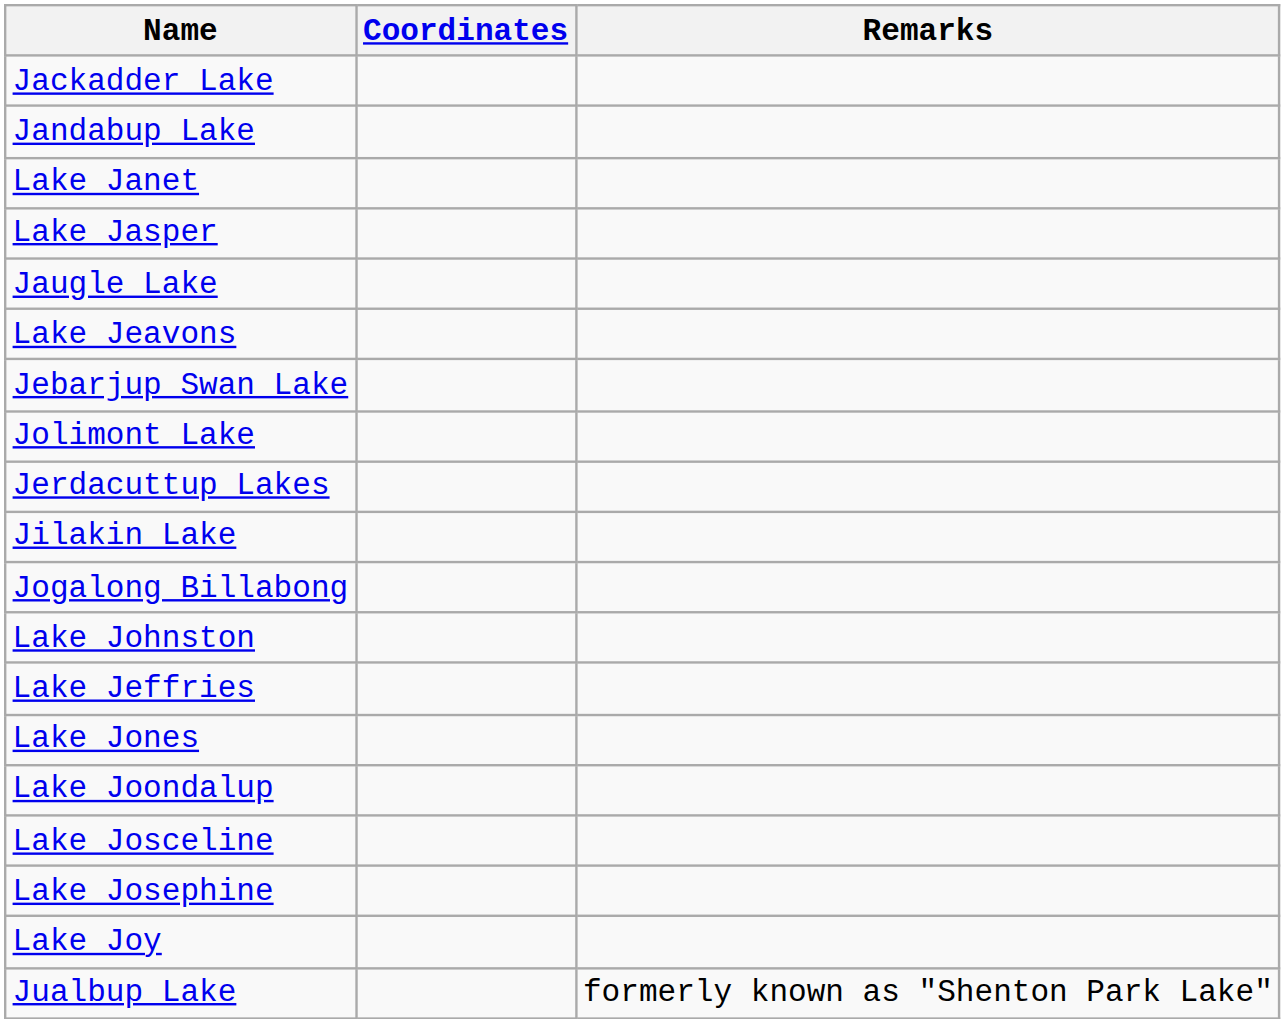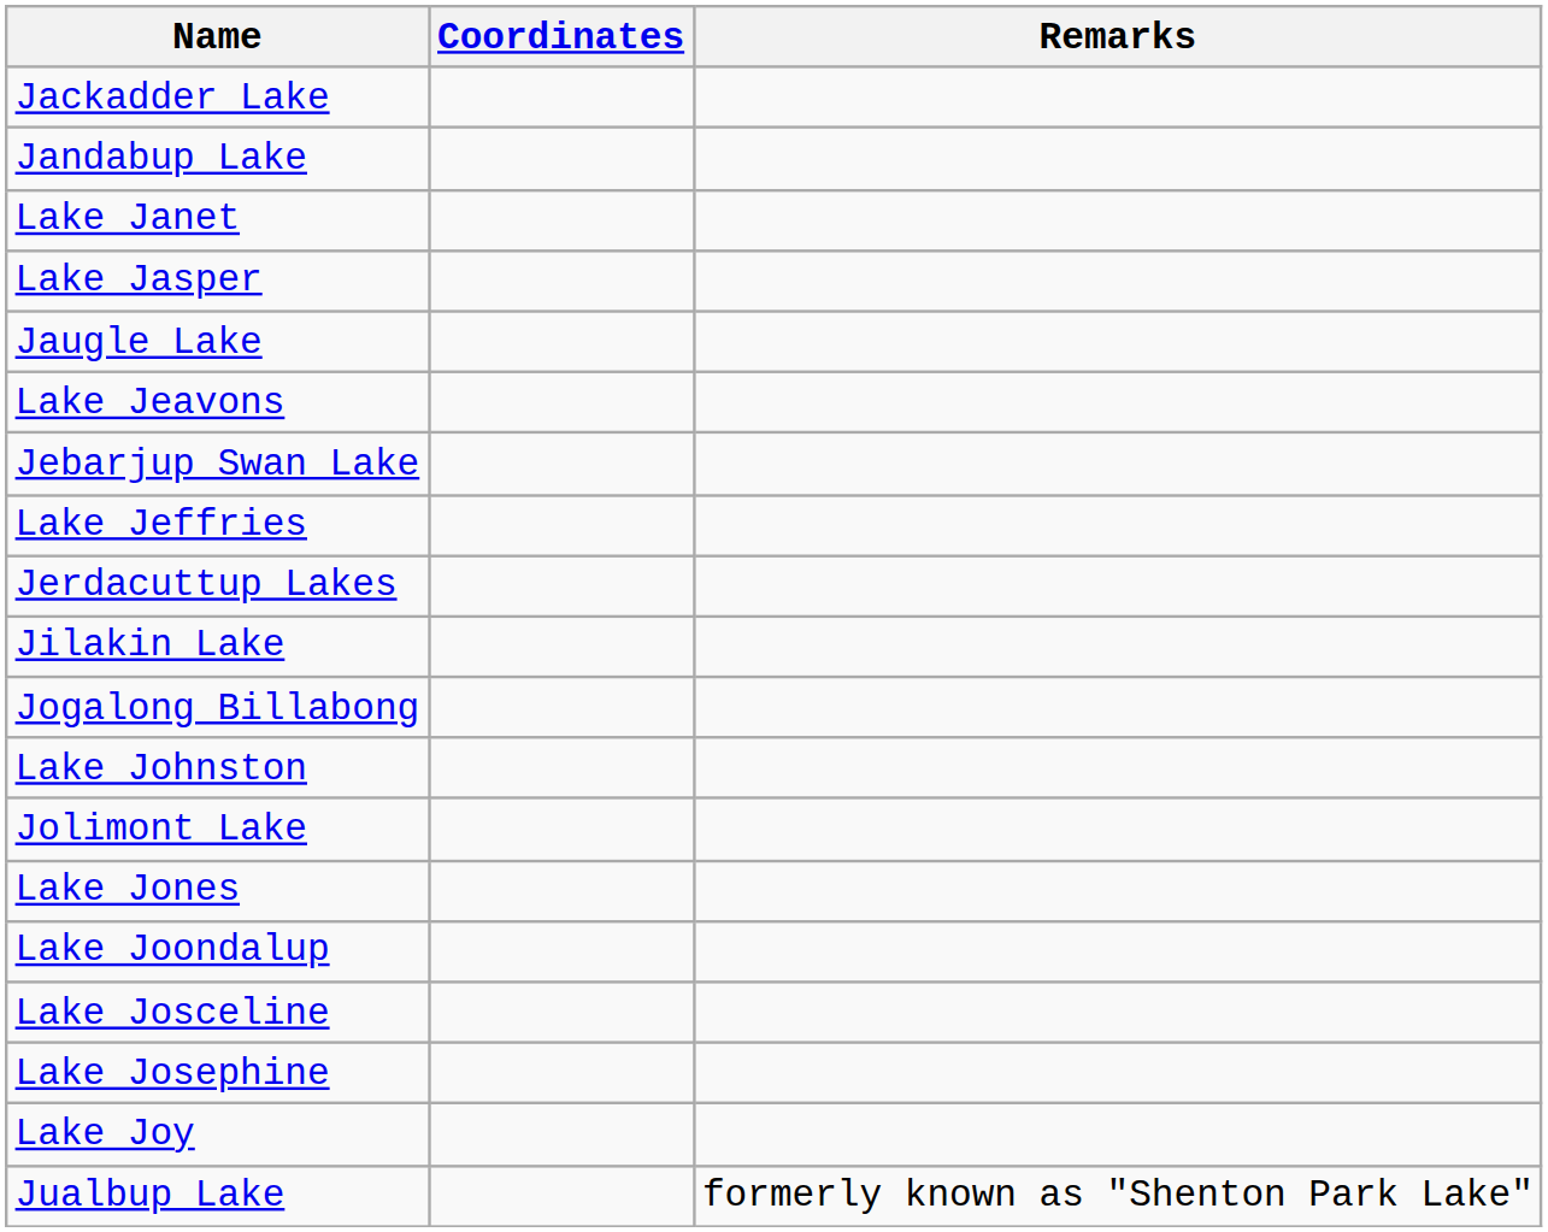rows swapped: Lake Jeffries <-> Jolimont Lake
